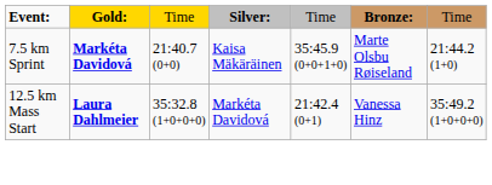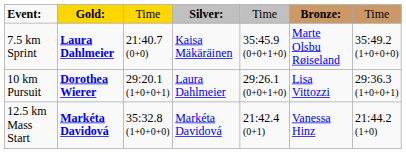7.5 km Sprint | column 2: Markéta Davidová -> Laura Dahlmeier
7.5 km Sprint | column 7: 21:44.2 (1+0) -> 35:49.2 (1+0+0+0)
+ row: 10 km Pursuit | Dorothea Wierer | 29:20.1 (1+0+0+1) | Laura Dahlmeier | 29:26.1 (0+0+1+0) | Lisa Vittozzi | 29:36.3 (1+0+0+1)
12.5 km Mass Start | column 2: Laura Dahlmeier -> Markéta Davidová
12.5 km Mass Start | column 7: 35:49.2 (1+0+0+0) -> 21:44.2 (1+0)
